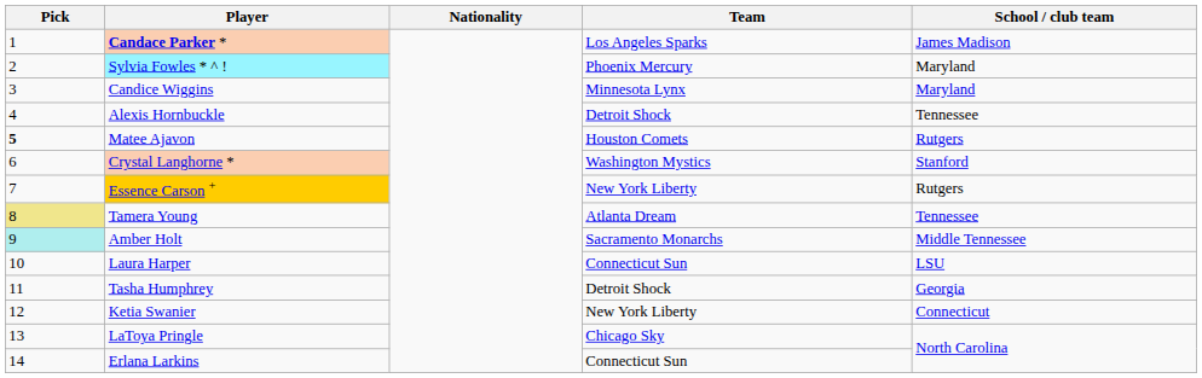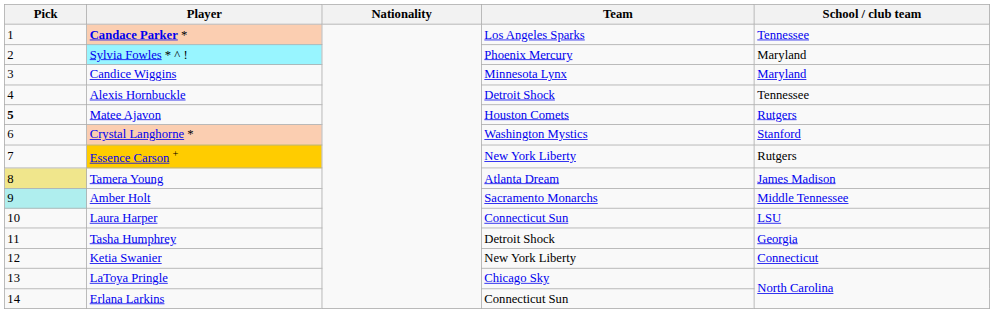Candace Parker * | School / club team: James Madison -> Tennessee
Tamera Young | School / club team: Tennessee -> James Madison
